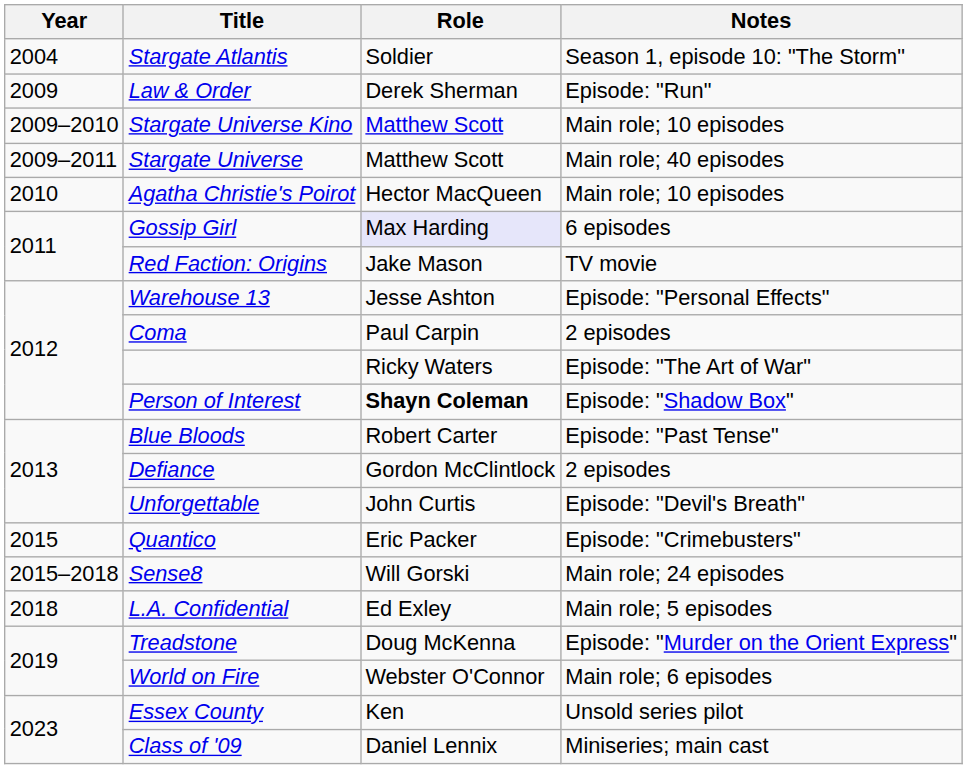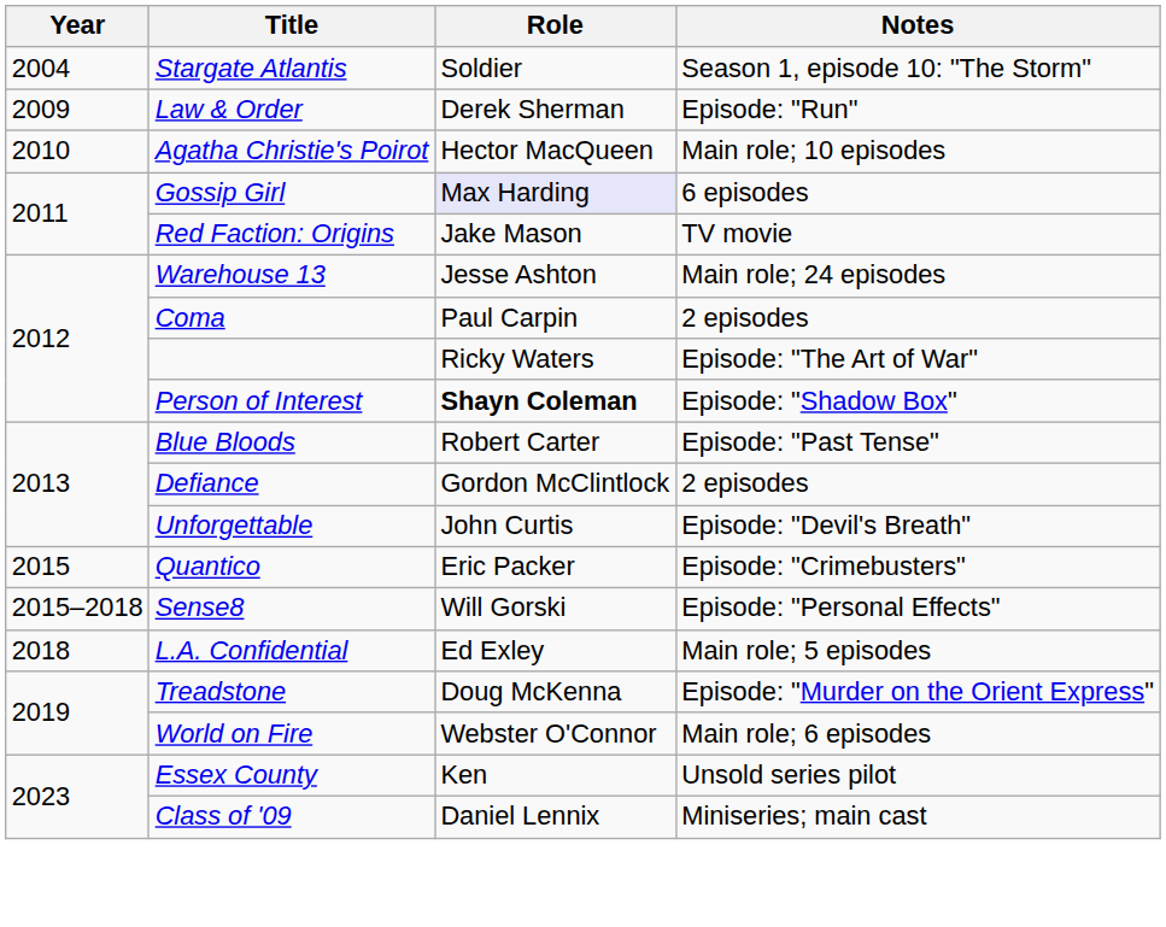- row: 2009–2010 | Stargate Universe Kino | Matthew Scott | Main role; 10 episodes
- row: 2009–2011 | Stargate Universe | Matthew Scott | Main role; 40 episodes
Warehouse 13 | Notes: Episode: "Personal Effects" -> Main role; 24 episodes
Sense8 | Notes: Main role; 24 episodes -> Episode: "Personal Effects"
